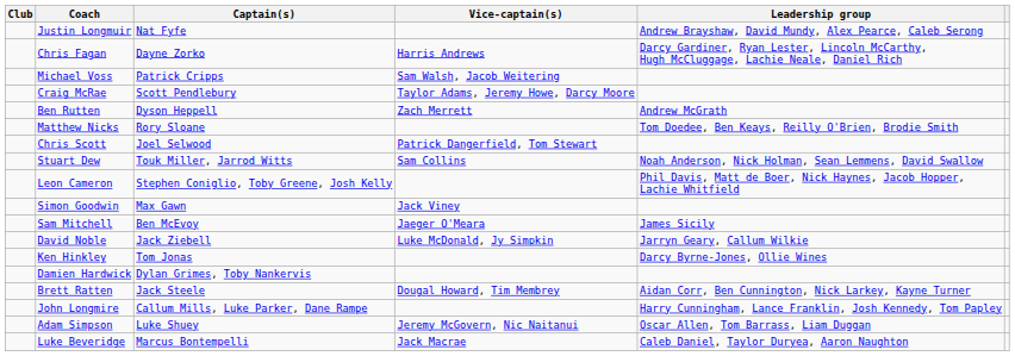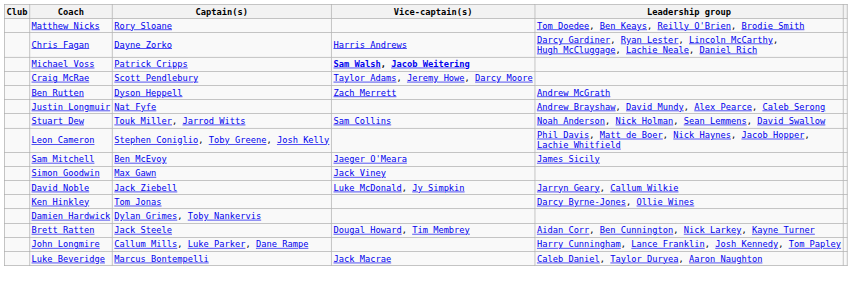rows swapped: Matthew Nicks <-> Justin Longmuir
Michael Voss | Vice-captain(s): normal -> bold
- row: Chris Scott | Joel Selwood | Patrick Dangerfield, Tom Stewart
rows swapped: Sam Mitchell <-> Simon Goodwin
- row: Adam Simpson | Luke Shuey | Jeremy McGovern, Nic Naitanui | Oscar Allen, Tom Barrass, Liam Duggan
